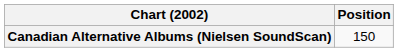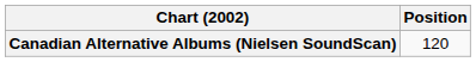Canadian Alternative Albums (Nielsen SoundScan) | Position: 150 -> 120
